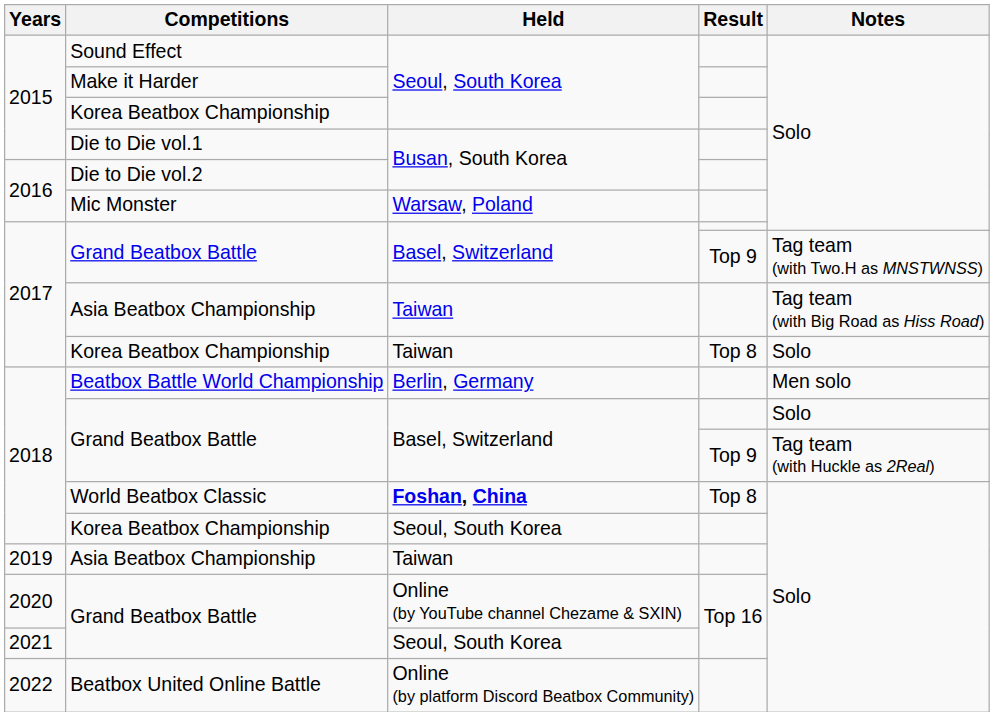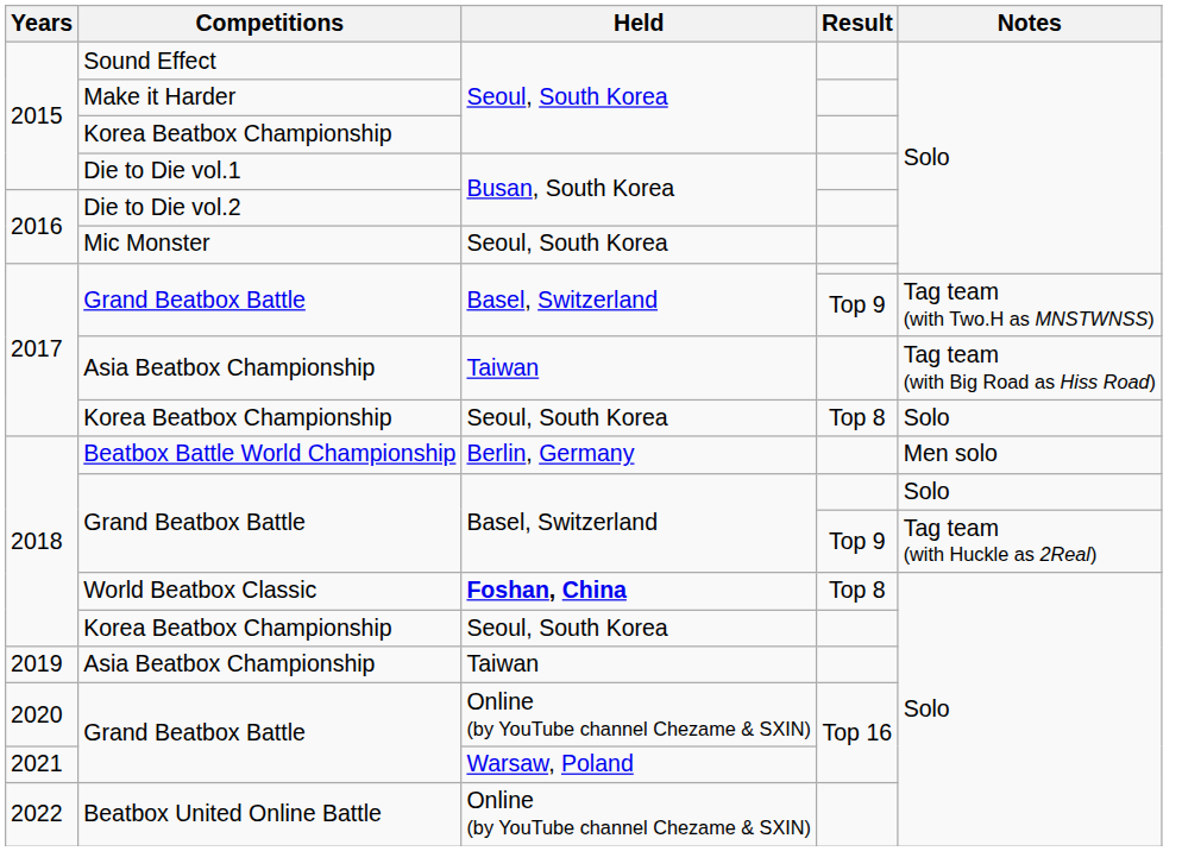Mic Monster | Held: Warsaw, Poland -> Seoul, South Korea
2017 / Korea Beatbox Championship | Held: Taiwan -> Seoul, South Korea
2021 / Grand Beatbox Battle | Held: Seoul, South Korea -> Warsaw, Poland
Beatbox United Online Battle | Held: Online (by platform Discord Beatbox Community) -> Online (by YouTube channel Chezame & SXIN)
